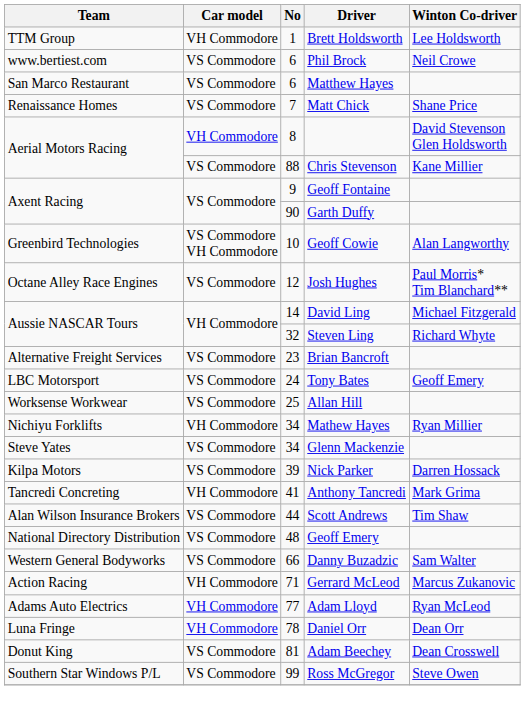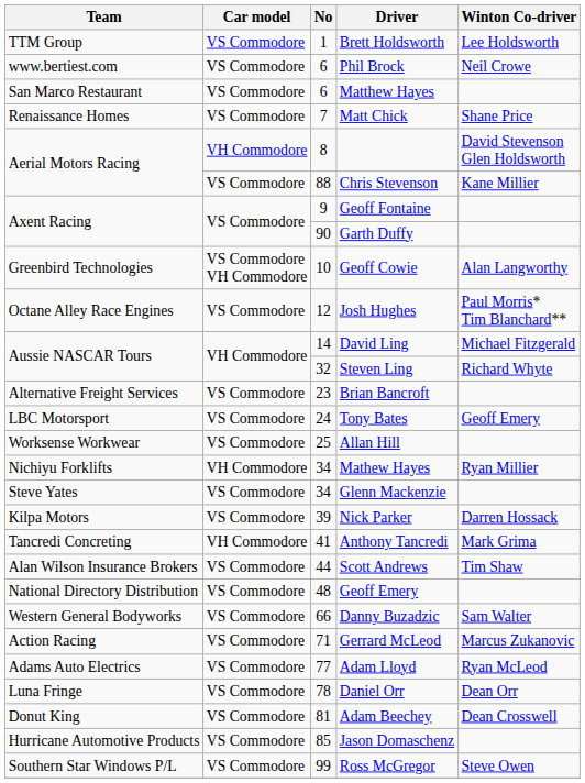Brett Holdsworth | Car model: VH Commodore -> VS Commodore
Gerrard McLeod | Car model: VH Commodore -> VS Commodore
Adam Lloyd | Car model: VH Commodore -> VS Commodore
Daniel Orr | Car model: VH Commodore -> VS Commodore
+ row: Hurricane Automotive Products | VS Commodore | 85 | Jason Domaschenz
